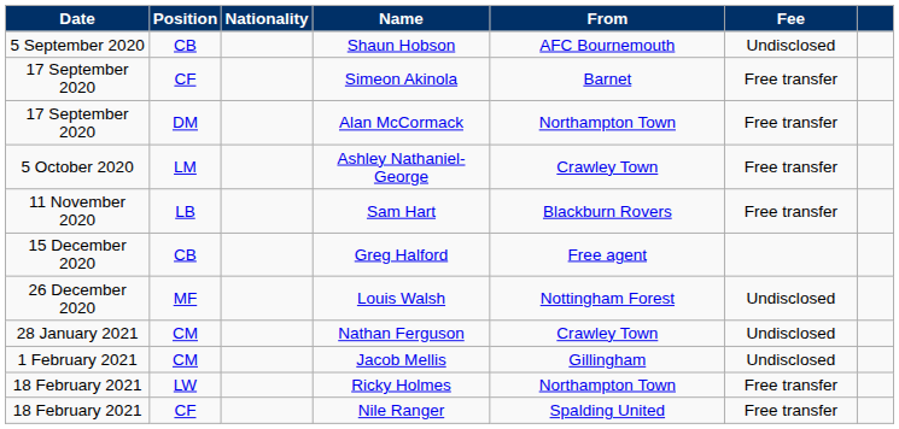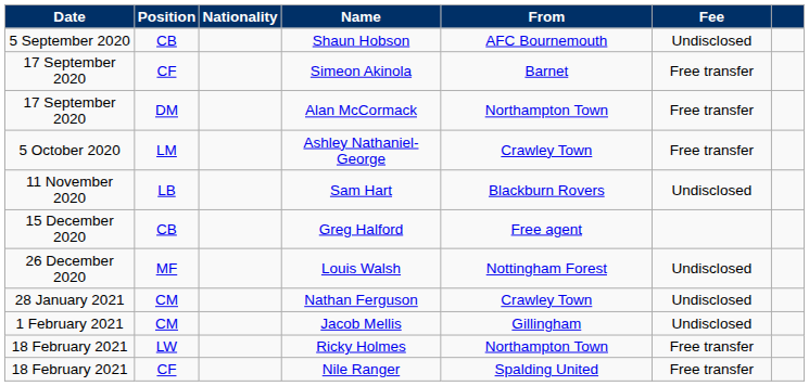Sam Hart | Fee: Free transfer -> Undisclosed
